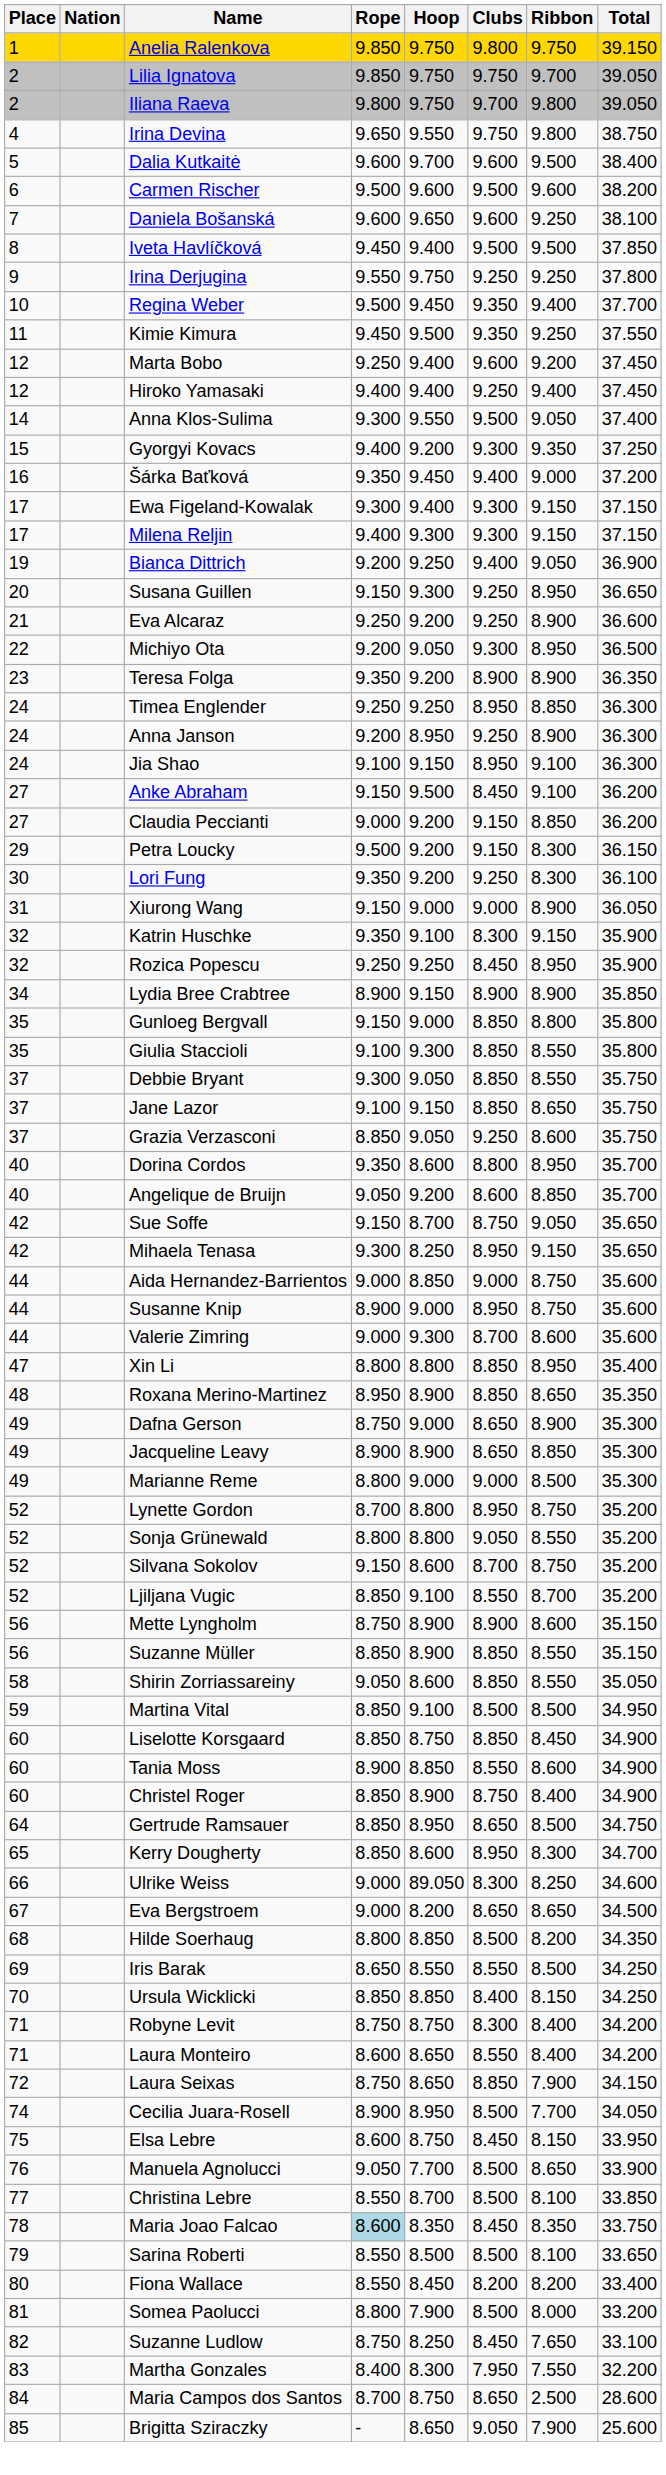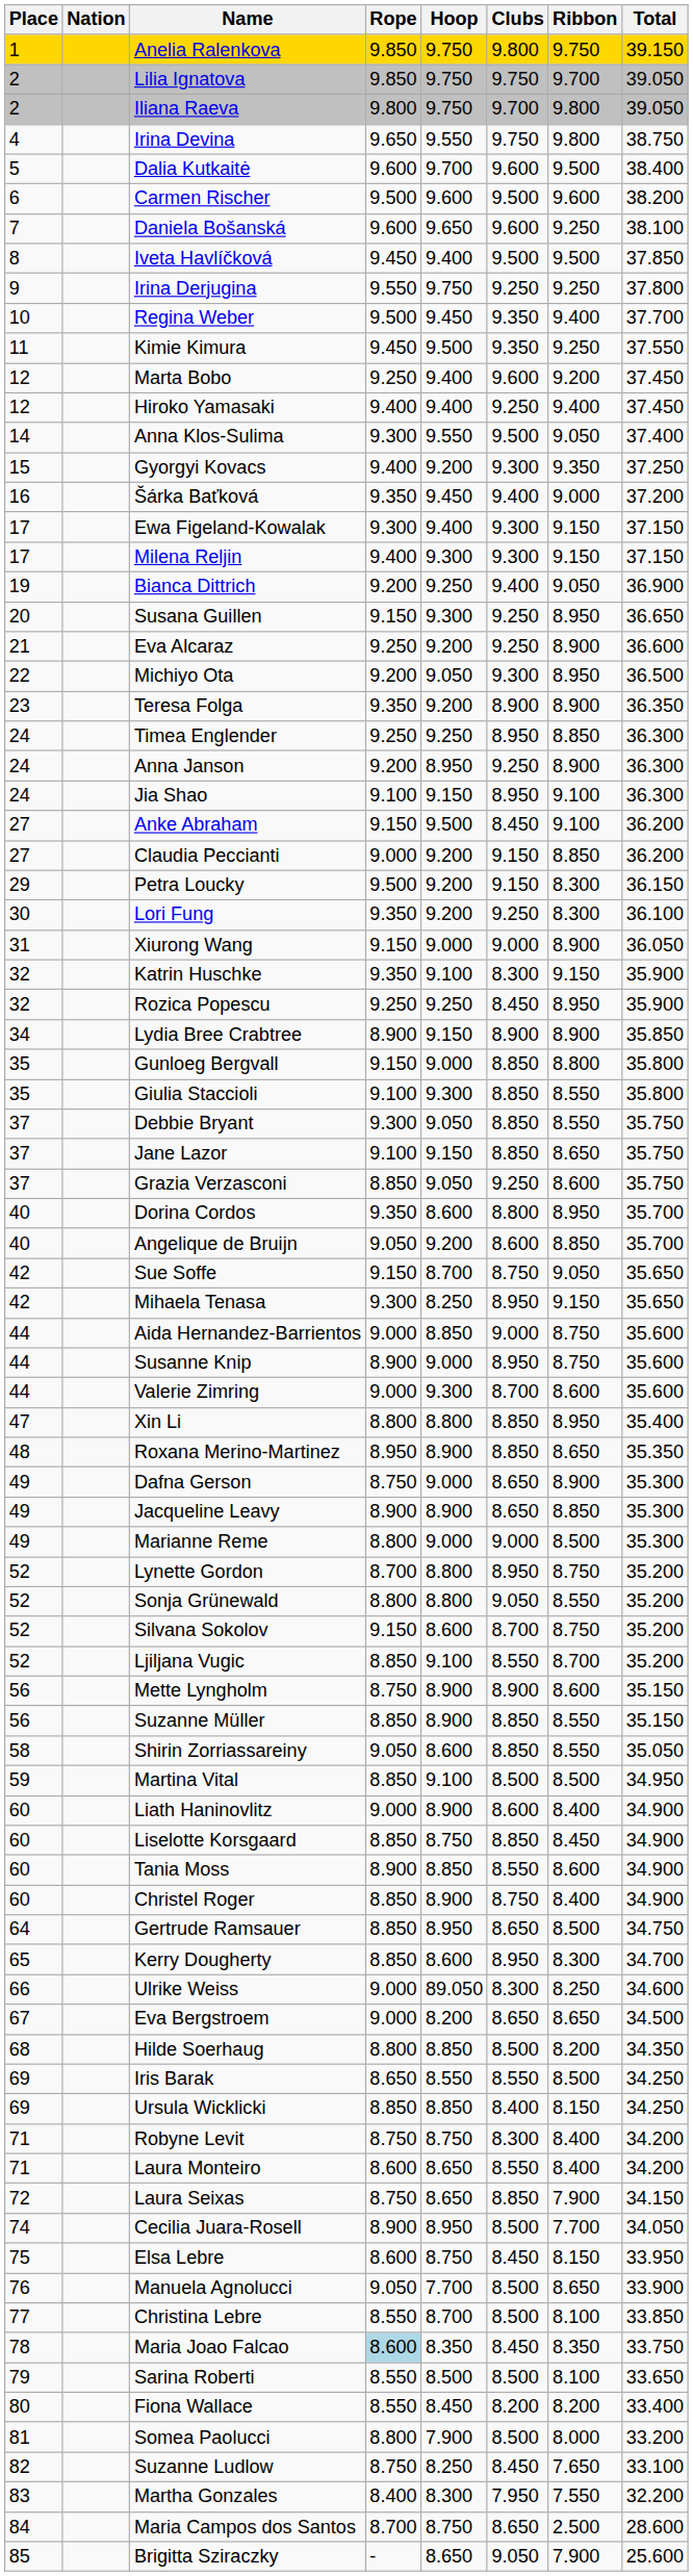+ row: 60 | Liath Haninovlitz | 9.000 | 8.900 | 8.600 | 8.400 | 34.900
Ursula Wicklicki | Place: 70 -> 69
